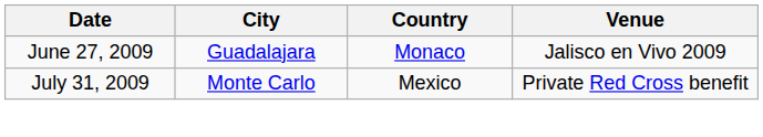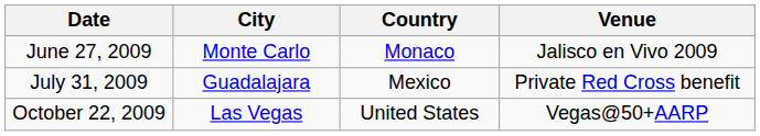June 27, 2009 | City: Guadalajara -> Monte Carlo
July 31, 2009 | City: Monte Carlo -> Guadalajara
+ row: October 22, 2009 | Las Vegas | United States | Vegas@50+AARP
